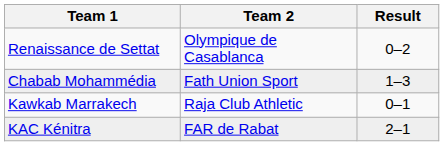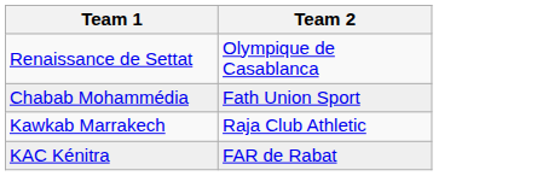- column: Result | 0–2 | 1–3 | 0–1 | 2–1
